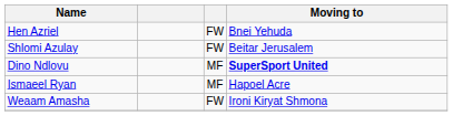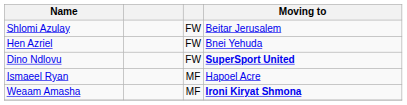rows swapped: Hen Azriel <-> Shlomi Azulay
Dino Ndlovu | column 3: MF -> FW
Weaam Amasha | column 3: FW -> MF
Weaam Amasha | Moving to: normal -> bold
